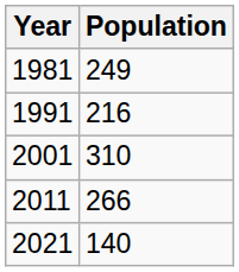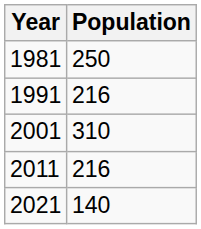1981 | Population: 249 -> 250
2011 | Population: 266 -> 216
